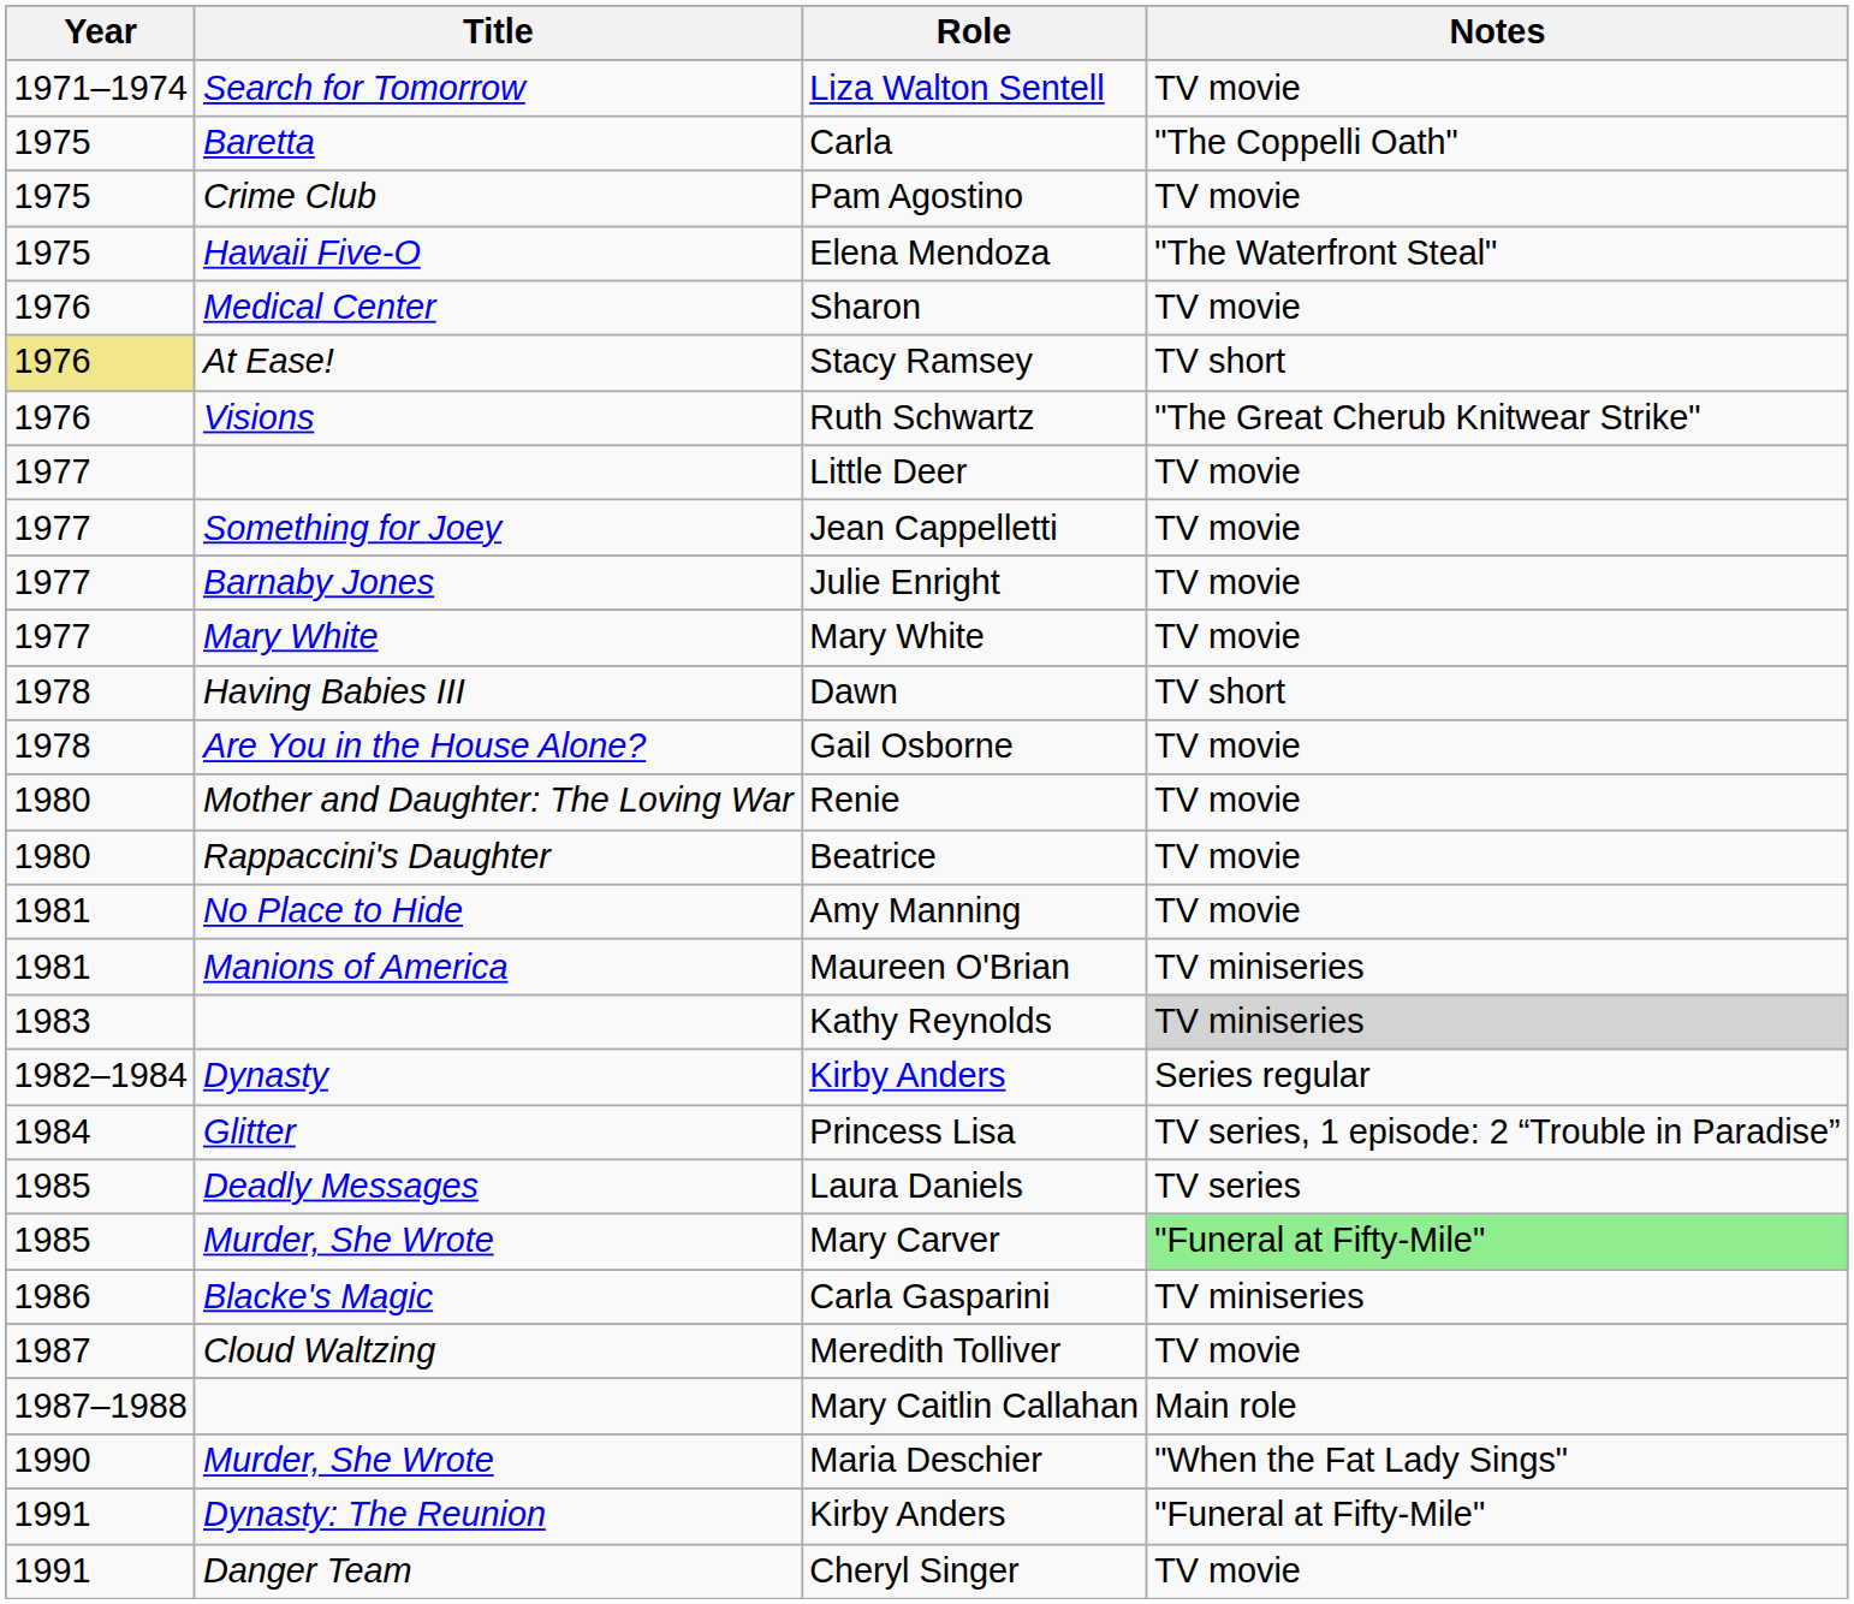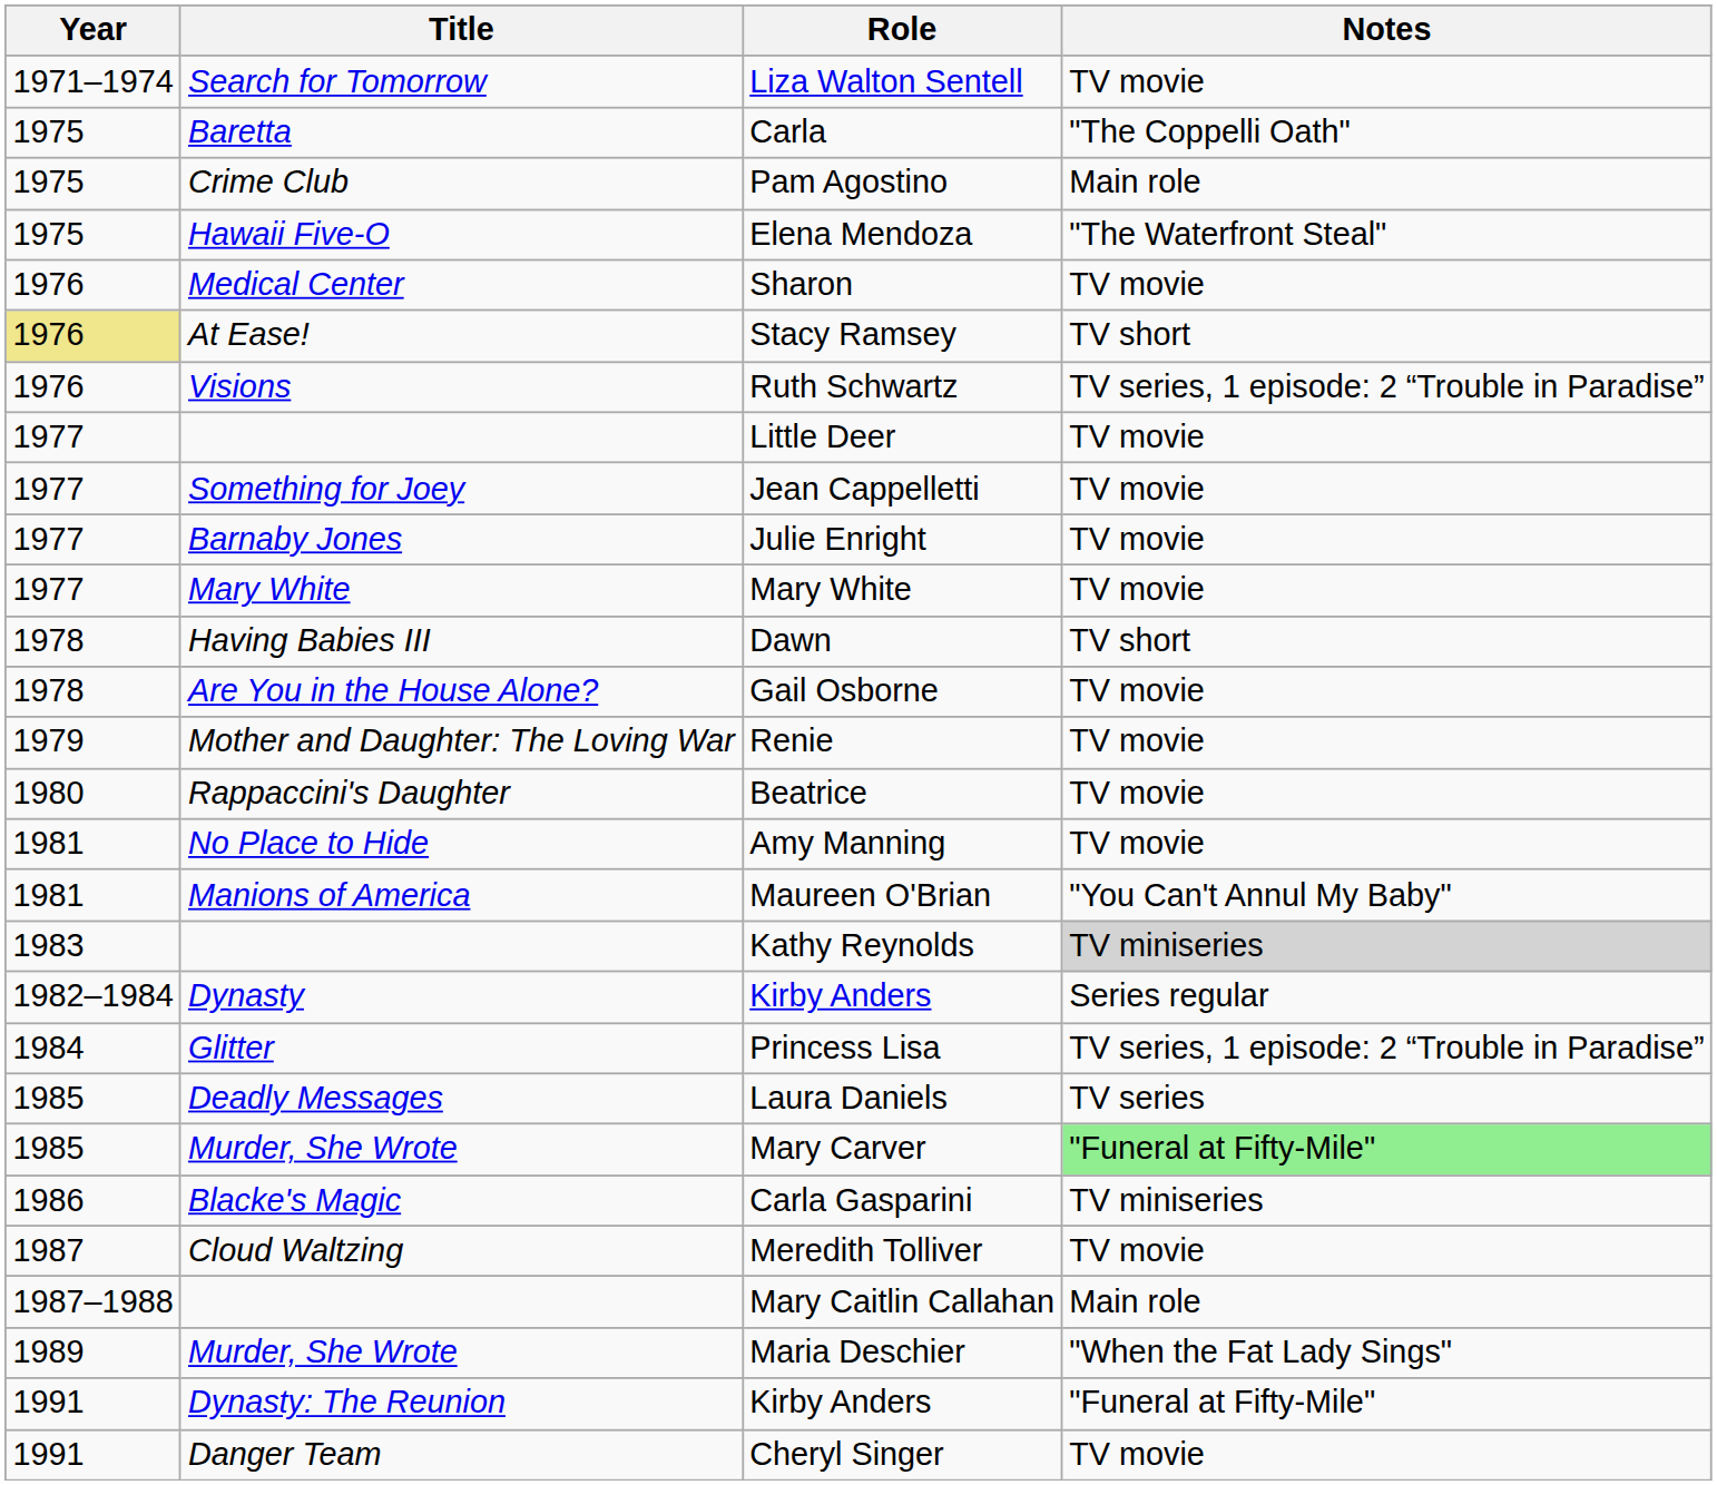Pam Agostino | Notes: TV movie -> Main role
Ruth Schwartz | Notes: "The Great Cherub Knitwear Strike" -> TV series, 1 episode: 2 “Trouble in Paradise”
Renie | Year: 1980 -> 1979
Maureen O'Brian | Notes: TV miniseries -> "You Can't Annul My Baby"
Maria Deschier | Year: 1990 -> 1989
